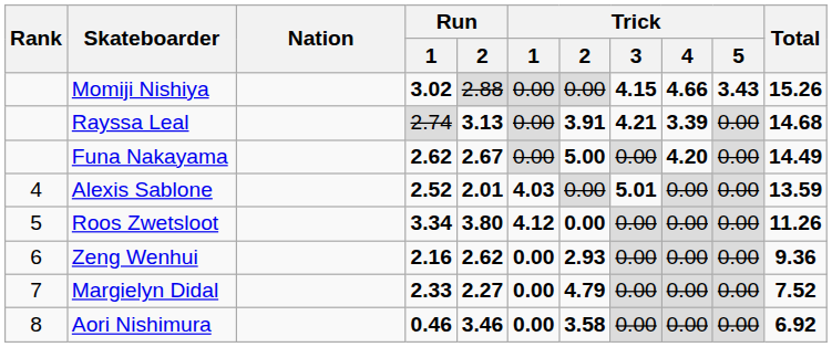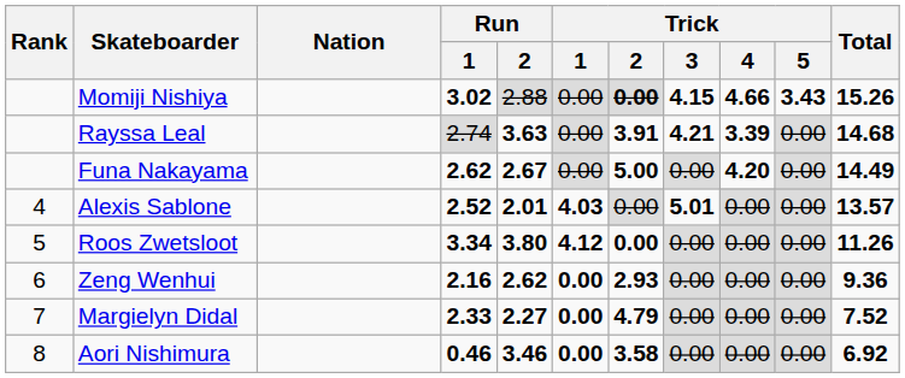Momiji Nishiya | Trick / 2: normal -> bold
Rayssa Leal | Run / 2: 3.13 -> 3.63
Alexis Sablone | Total: 13.59 -> 13.57
